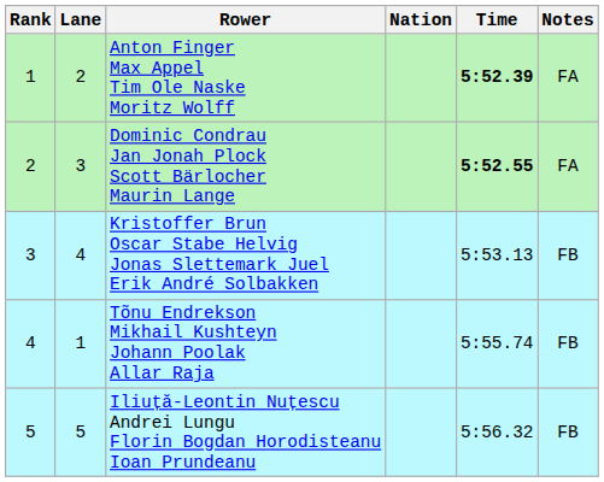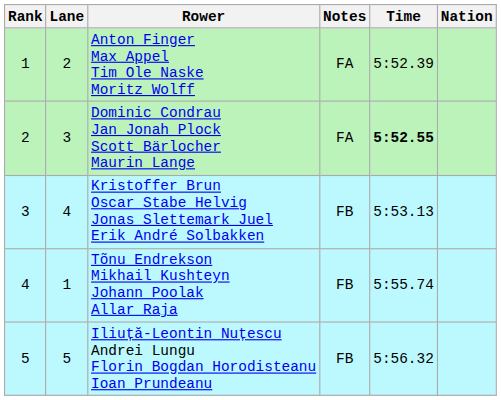columns swapped: Nation <-> Notes
Anton Finger Max Appel Tim Ole Naske Moritz Wolff | Time: bold -> normal
